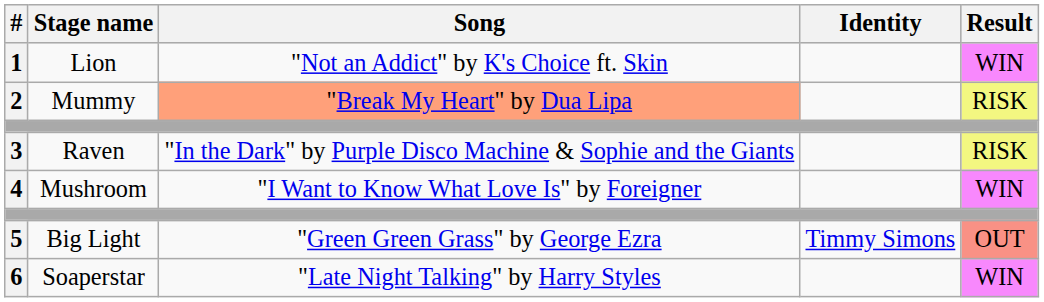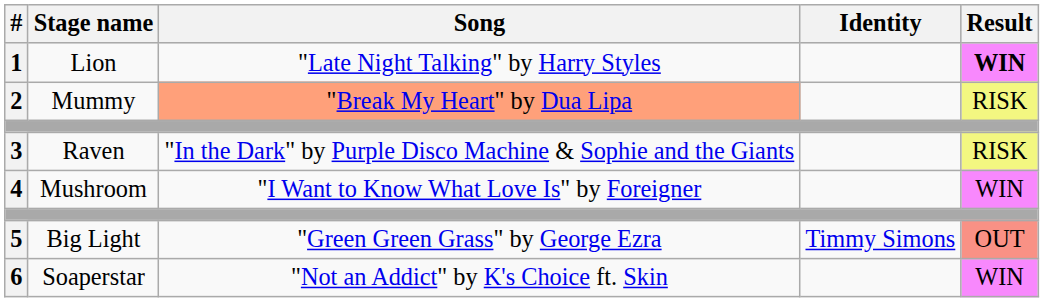1 | Song: "Not an Addict" by K's Choice ft. Skin -> "Late Night Talking" by Harry Styles
1 | Result: normal -> bold
6 | Song: "Late Night Talking" by Harry Styles -> "Not an Addict" by K's Choice ft. Skin
